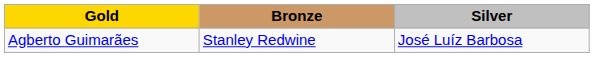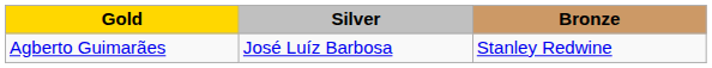columns swapped: Silver <-> Bronze
